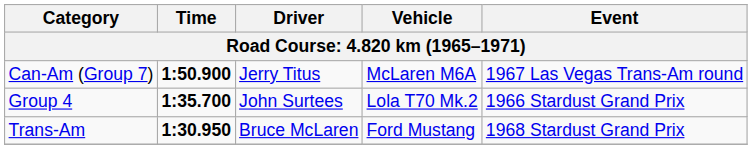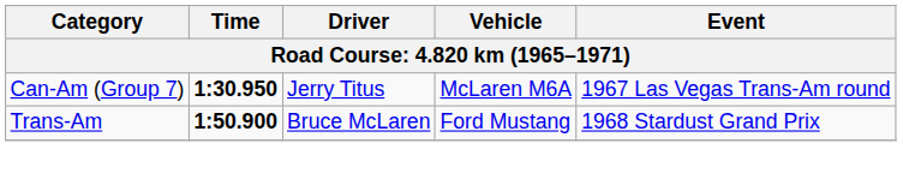Can-Am (Group 7) | Time: 1:50.900 -> 1:30.950
- row: Group 4 | 1:35.700 | John Surtees | Lola T70 Mk.2 | 1966 Stardust Grand Prix
Trans-Am | Time: 1:30.950 -> 1:50.900
